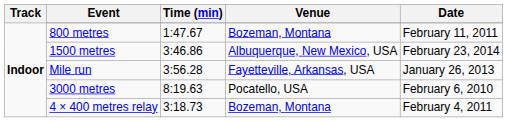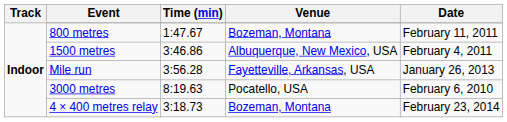1500 metres | Date: February 23, 2014 -> February 4, 2011
4 × 400 metres relay | Date: February 4, 2011 -> February 23, 2014
